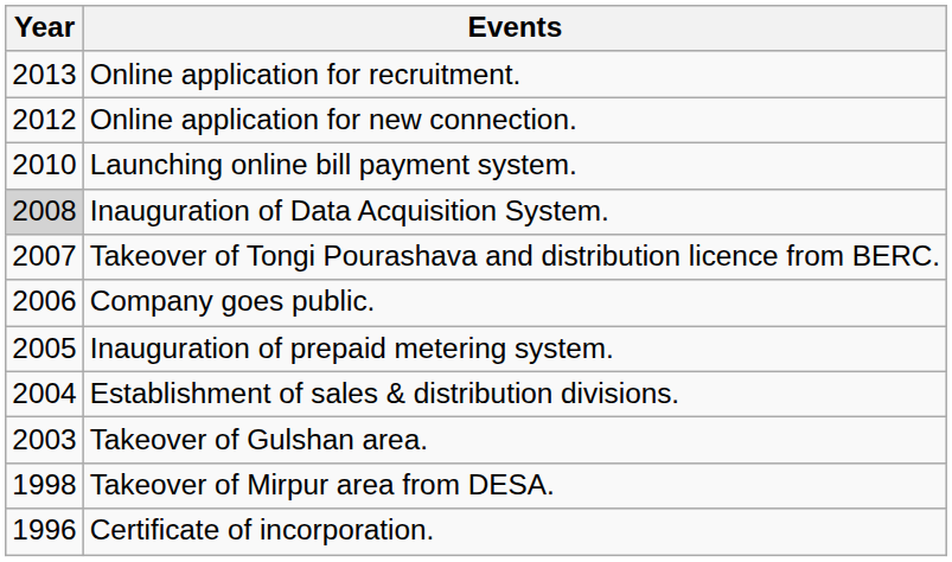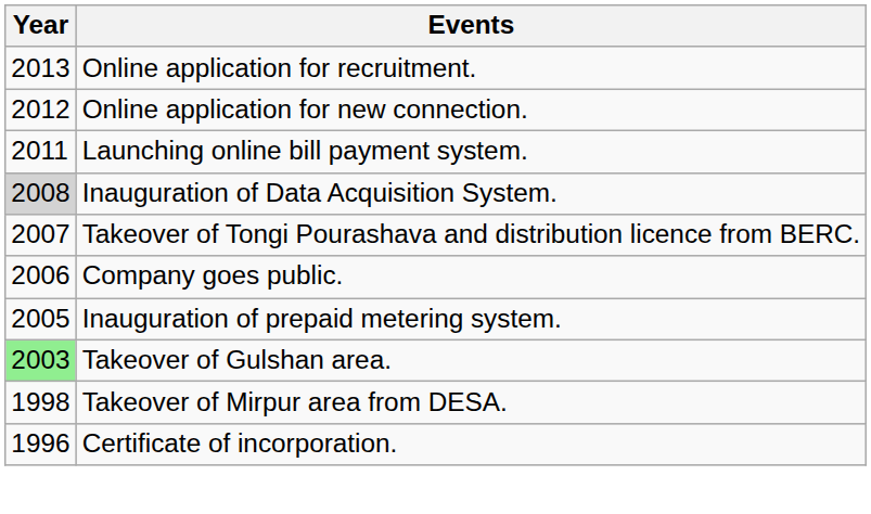Launching online bill payment system. | Year: 2010 -> 2011
- row: 2004 | Establishment of sales & distribution divisions.
Takeover of Gulshan area. | Year: no background -> lightgreen background
